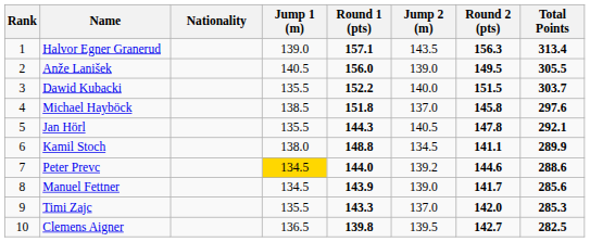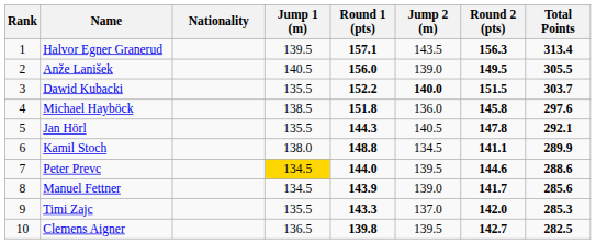Halvor Egner Granerud | Jump 1 (m): 139.0 -> 139.5
Dawid Kubacki | Jump 2 (m): normal -> bold
Michael Hayböck | Jump 2 (m): 137.0 -> 136.0
Peter Prevc | Jump 2 (m): 139.2 -> 139.5
